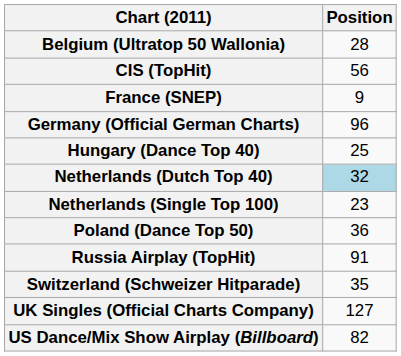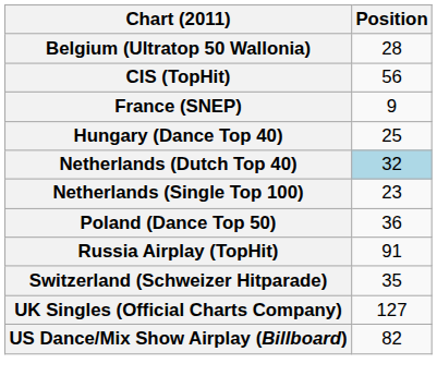- row: Germany (Official German Charts) | 96
